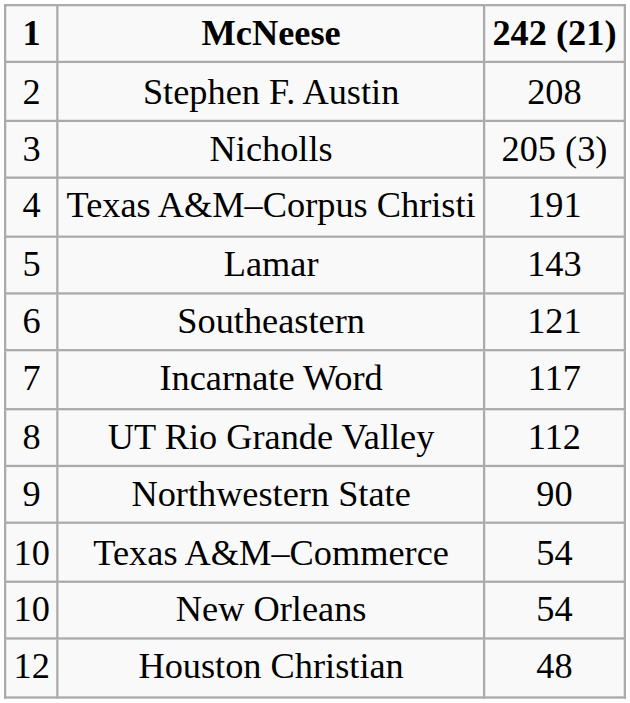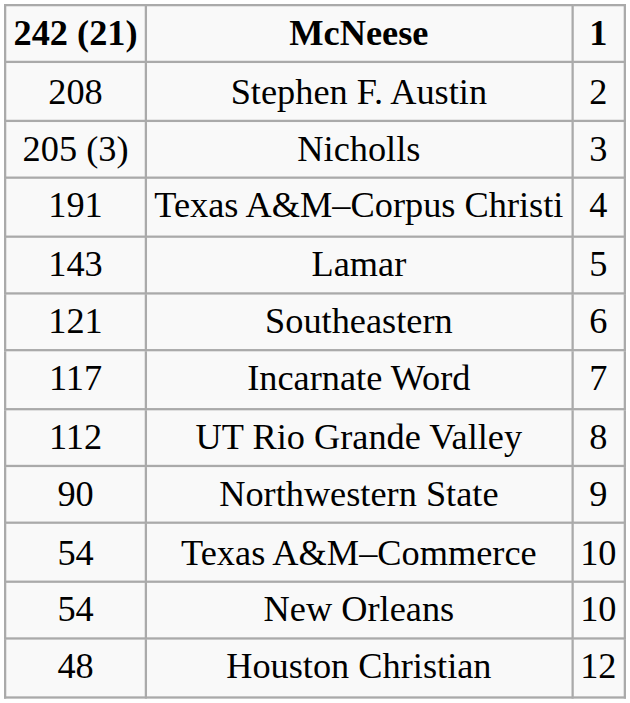columns swapped: 1 <-> 242 (21)
